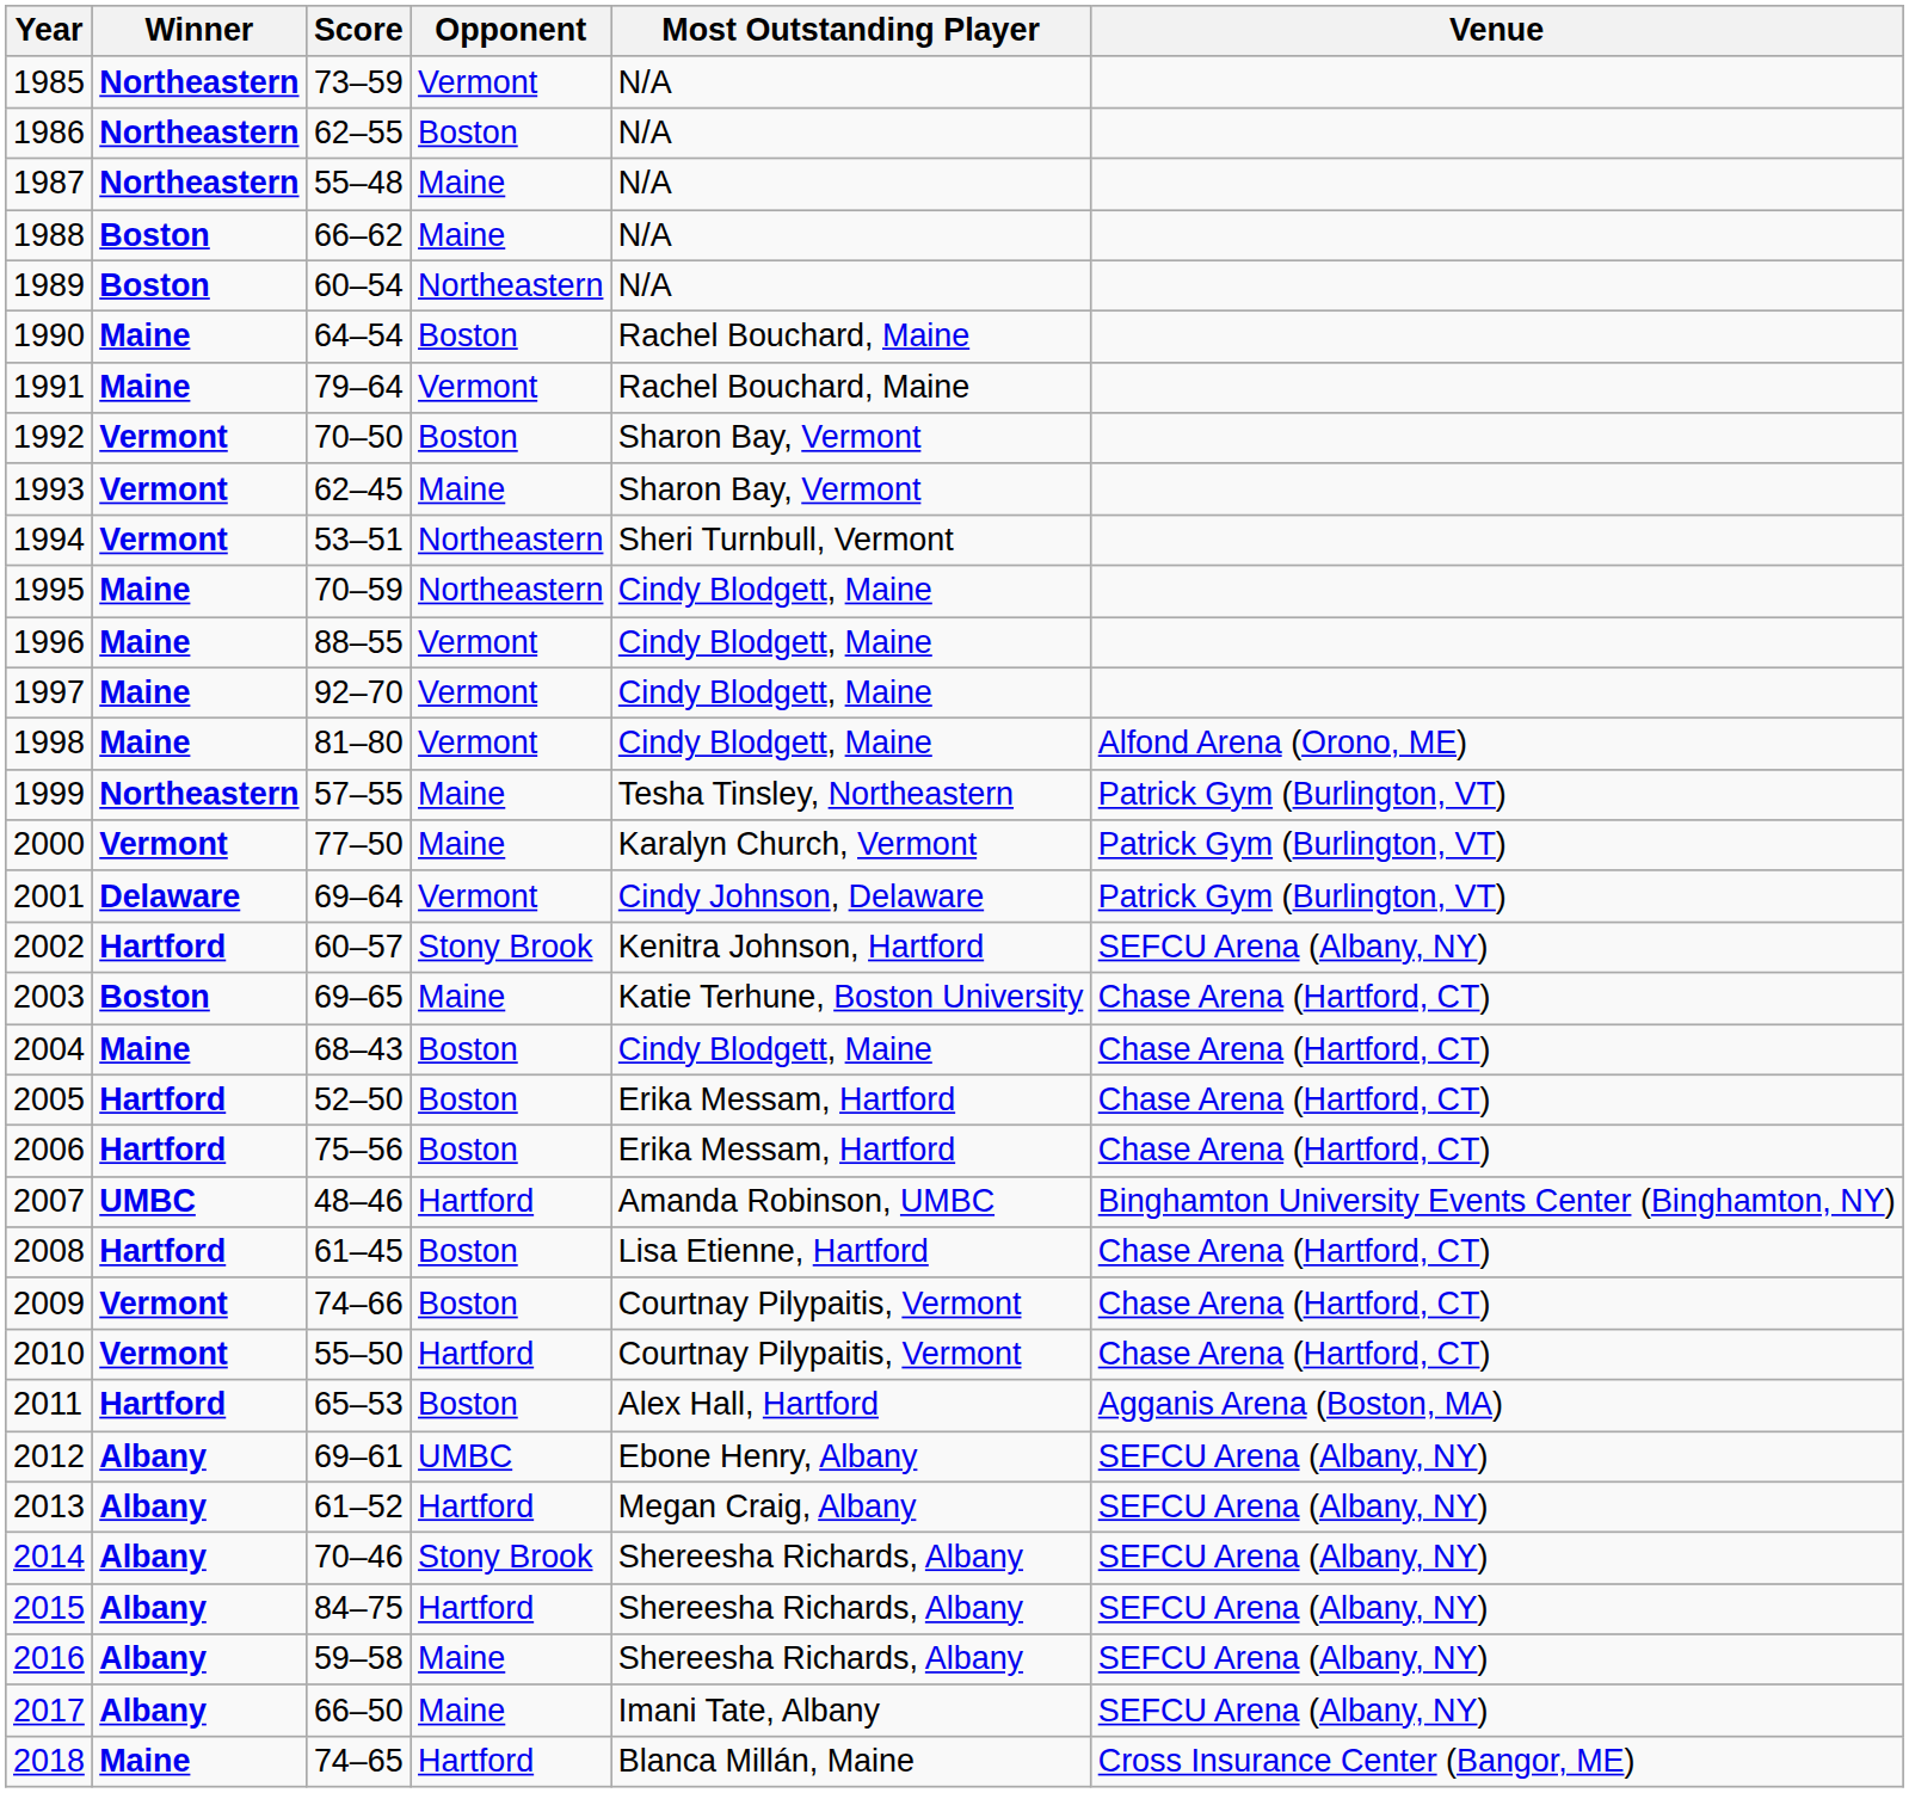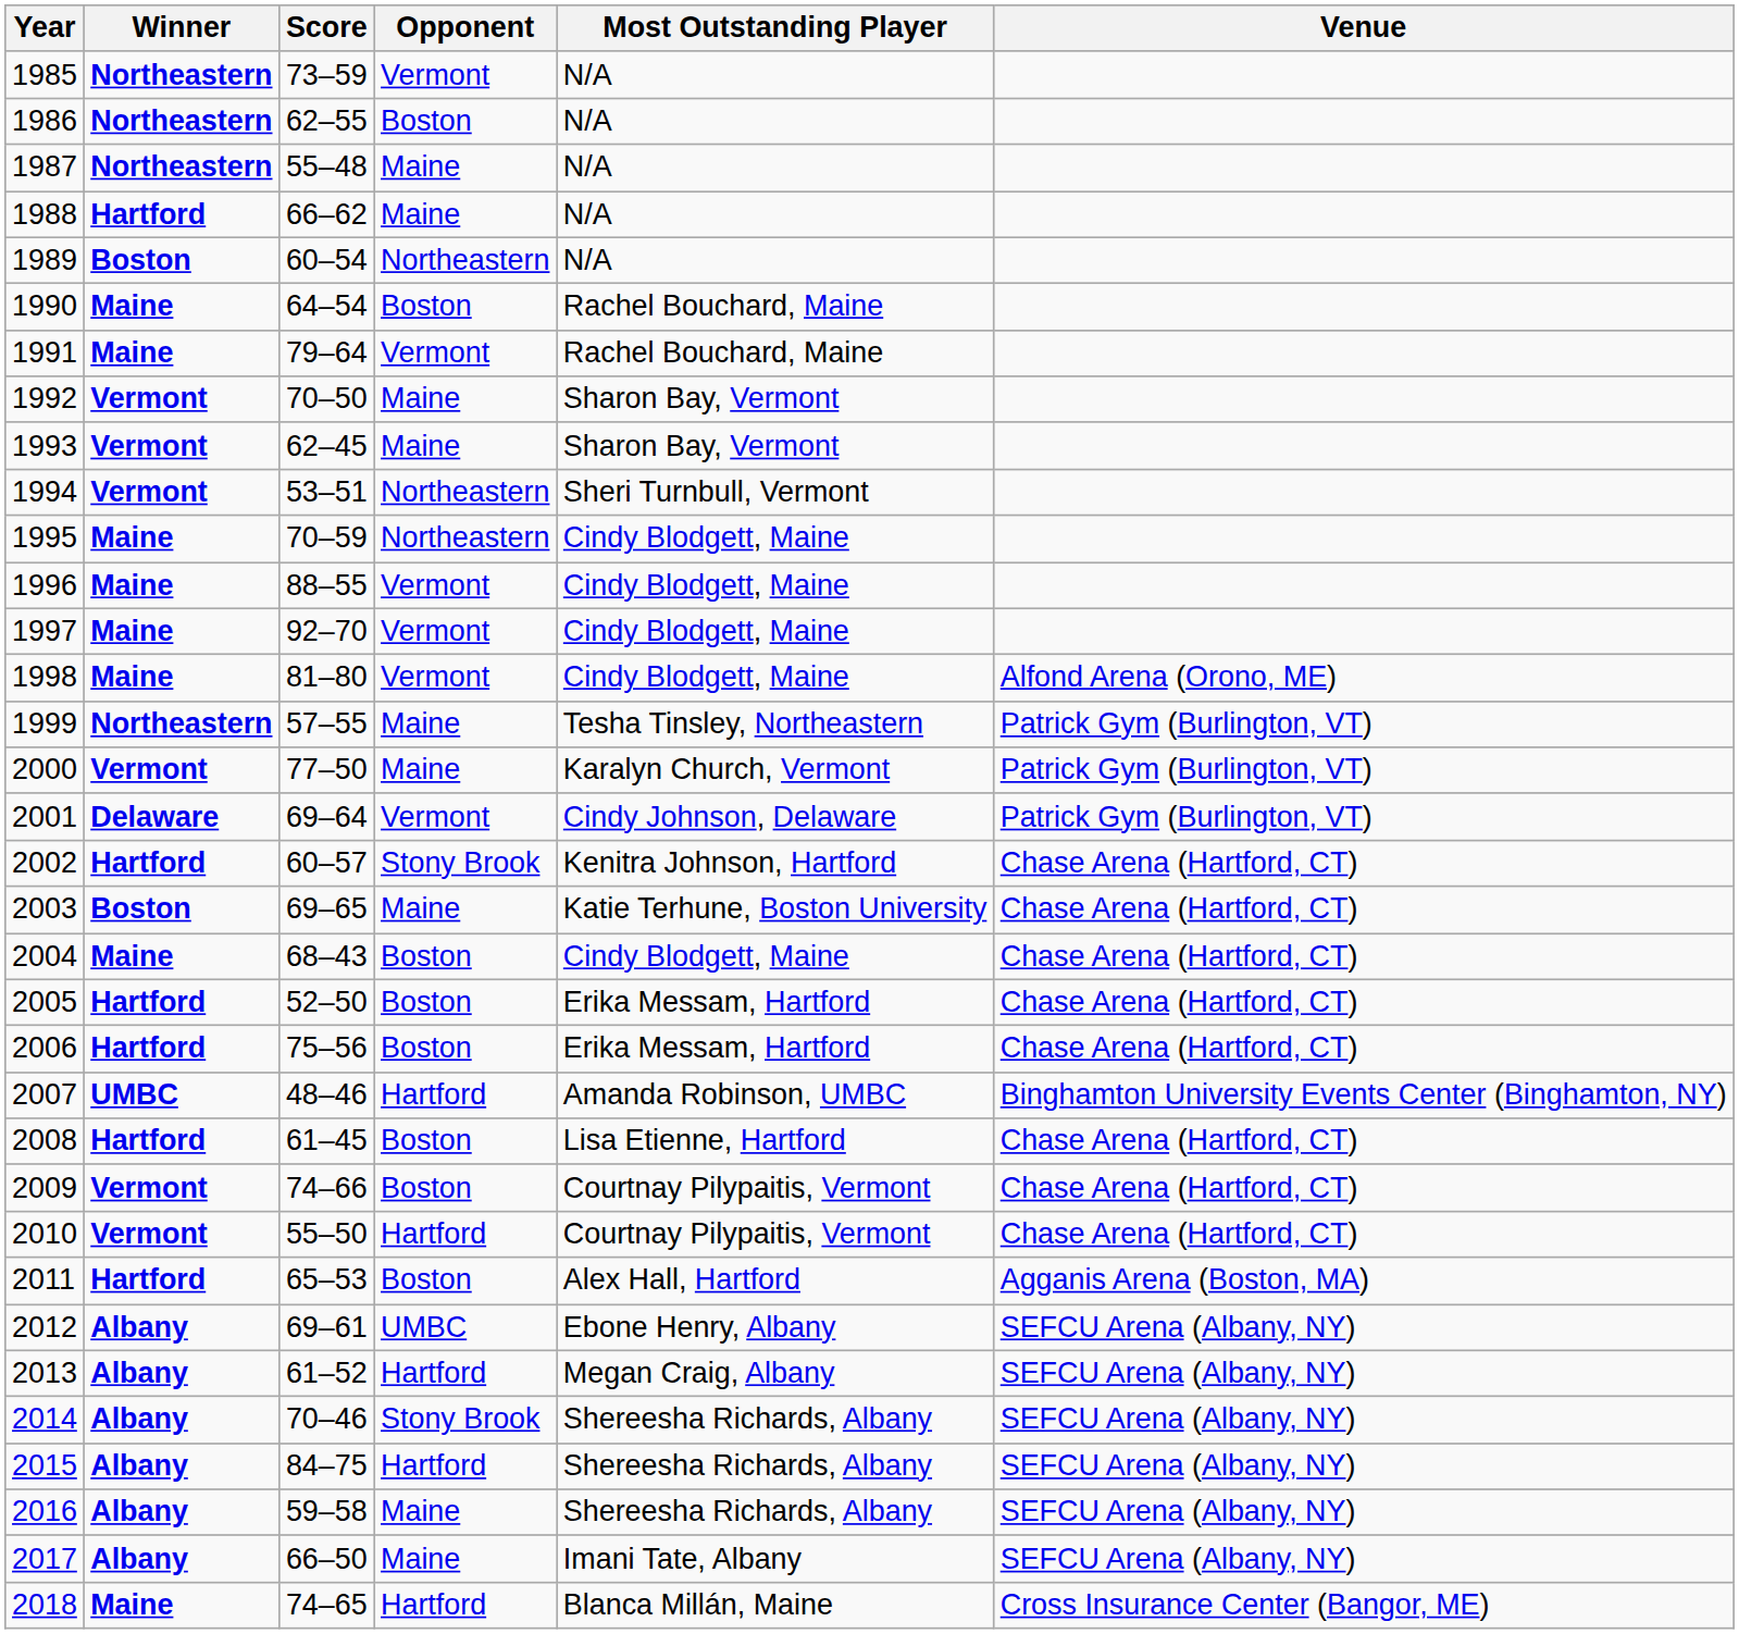1988 | Winner: Boston -> Hartford
1992 | Opponent: Boston -> Maine
2002 | Venue: SEFCU Arena (Albany, NY) -> Chase Arena (Hartford, CT)
